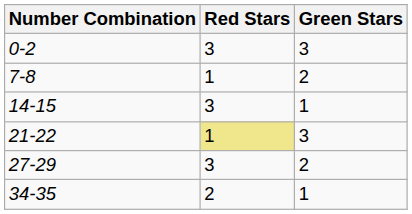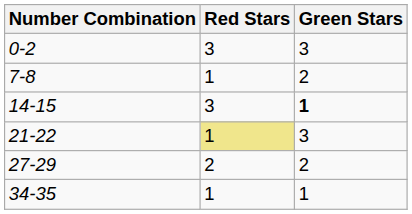14-15 | Green Stars: normal -> bold
27-29 | Red Stars: 3 -> 2
34-35 | Red Stars: 2 -> 1
